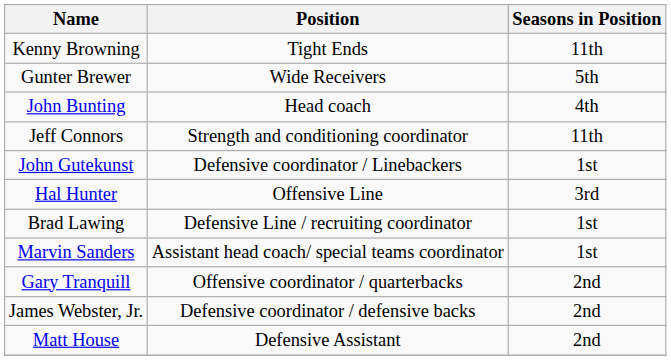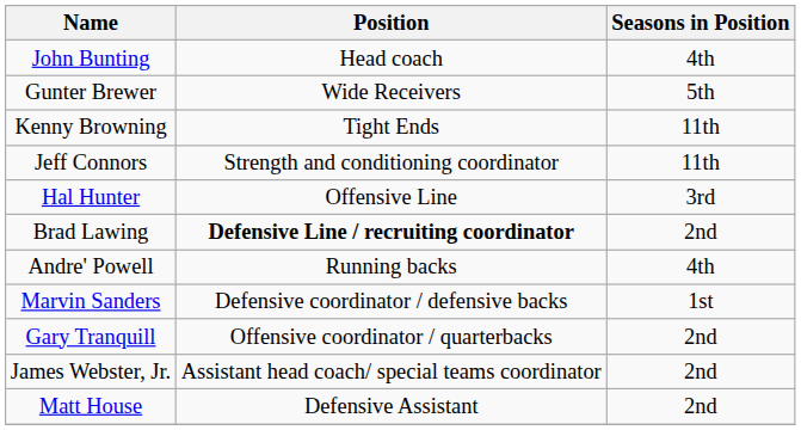rows swapped: John Bunting <-> Kenny Browning
- row: John Gutekunst | Defensive coordinator / Linebackers | 1st
Brad Lawing | Position: normal -> bold
Brad Lawing | Seasons in Position: 1st -> 2nd
+ row: Andre' Powell | Running backs | 4th
Marvin Sanders | Position: Assistant head coach/ special teams coordinator -> Defensive coordinator / defensive backs
James Webster, Jr. | Position: Defensive coordinator / defensive backs -> Assistant head coach/ special teams coordinator
